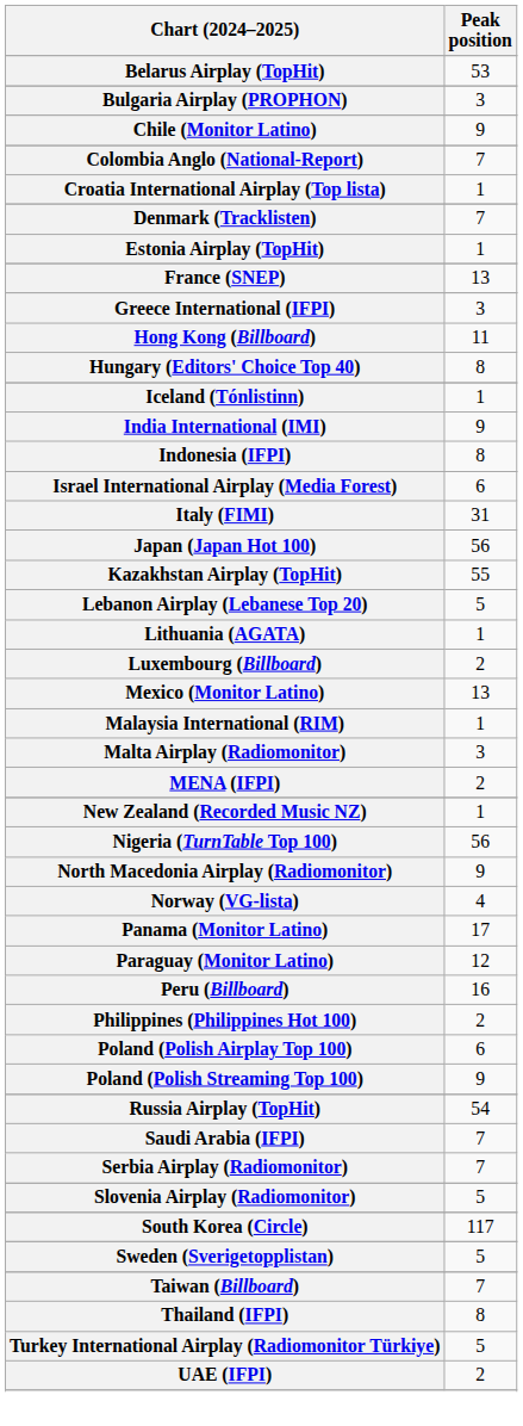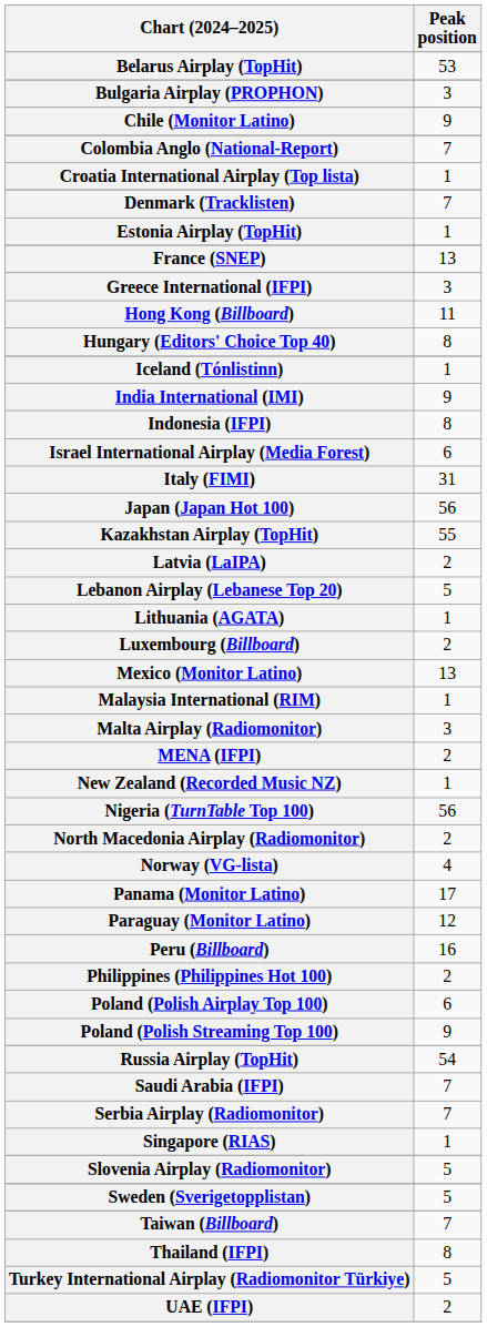+ row: Latvia (LaIPA) | 2
North Macedonia Airplay (Radiomonitor) | Peak position: 9 -> 2
+ row: Singapore (RIAS) | 1
- row: South Korea (Circle) | 117
